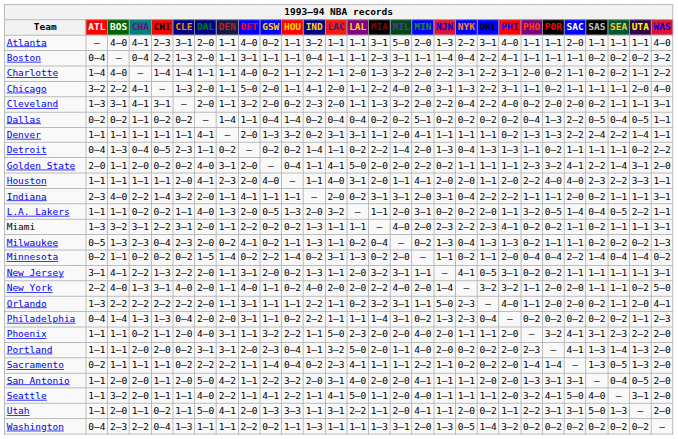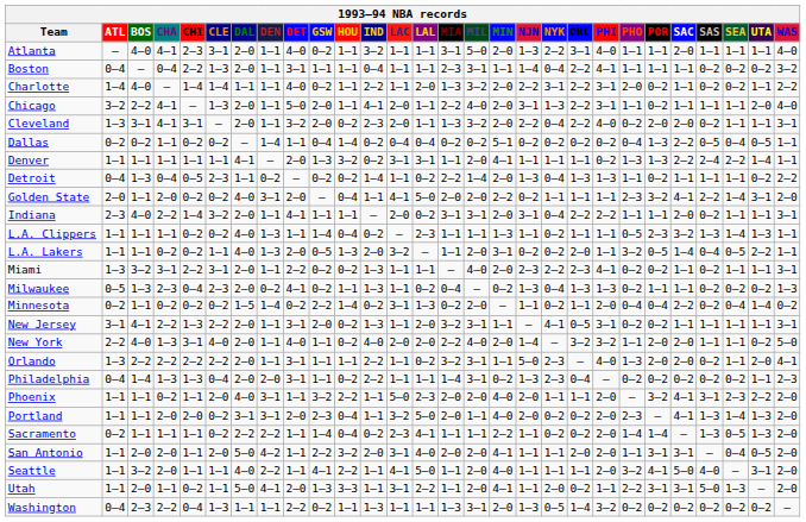- row: Houston | 1–1 | 1–1 | 1–1 | 1–1 | 2–0 | 4–1 | 2–3 | 2–0 | 4–0 | — | 1–1 | 4–0 | 3–1 | 2–0 | 1–1 | 4–1 | 2–0 | 2–0 | 1–1 | 2–0 | 2–2 | 4–0 | 4–0 | 2–3 | 2–2 | 3–3 | 1–1
+ row: L.A. Clippers | 1–1 | 1–1 | 1–1 | 0–2 | 0–2 | 4–0 | 1–3 | 1–1 | 1–4 | 0–4 | 0–2 | — | 2–3 | 1–1 | 1–1 | 1–3 | 1–1 | 0–2 | 1–1 | 1–1 | 0–5 | 2–3 | 3–2 | 1–3 | 1–4 | 1–3 | 1–1
Minnesota | SAS: 1–4 -> 0–2
Orlando | PHO: 1–1 -> 1–3
San Antonio | PHO: 1–3 -> 1–1
